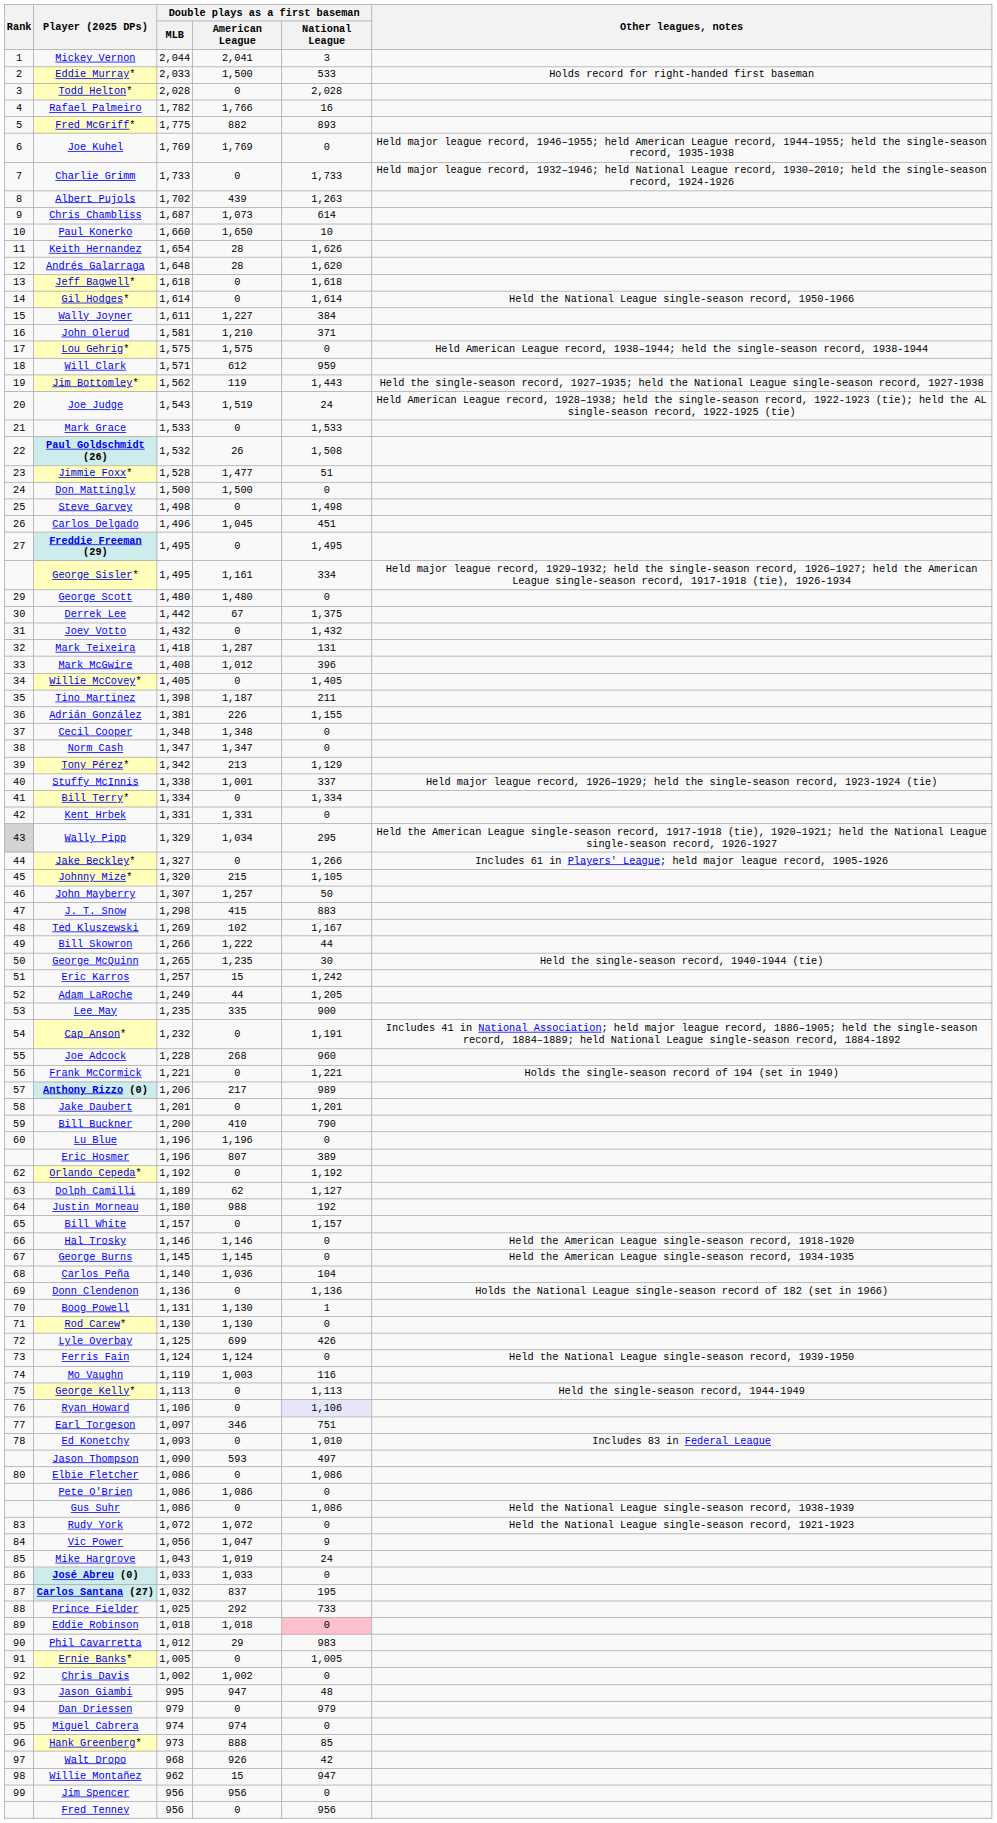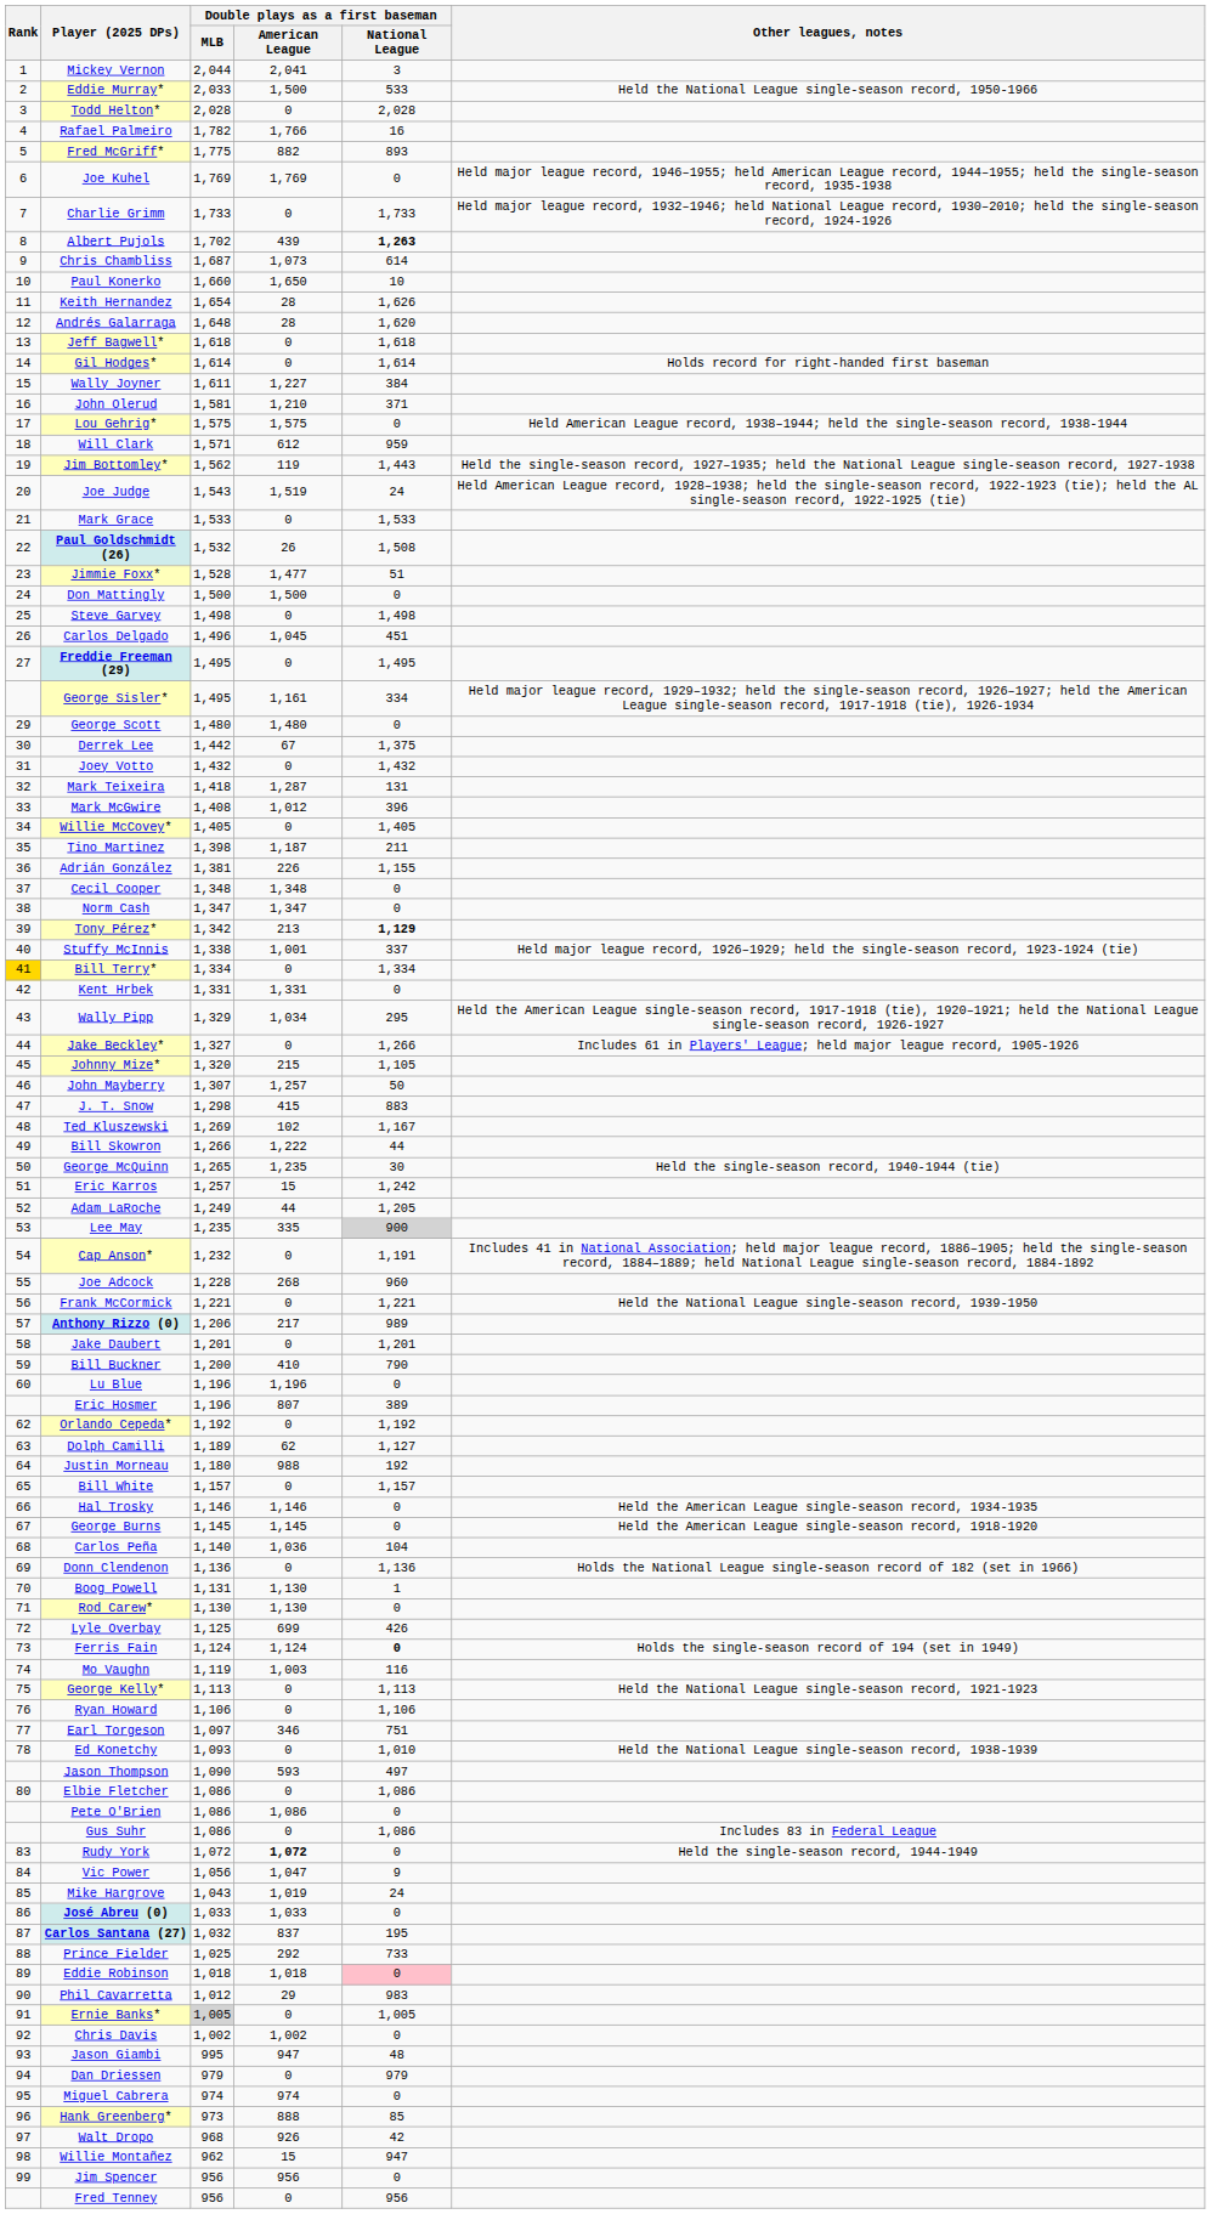Eddie Murray* | Other leagues, notes: Holds record for right-handed first baseman -> Held the National League single-season record, 1950-1966
Albert Pujols | Double plays as a first baseman / National League: normal -> bold
Gil Hodges* | Other leagues, notes: Held the National League single-season record, 1950-1966 -> Holds record for right-handed first baseman
Tony Pérez* | Double plays as a first baseman / National League: normal -> bold
Bill Terry* | Rank: no background -> gold background
Wally Pipp | Rank: lightgrey background -> no background
Lee May | Double plays as a first baseman / National League: no background -> lightgrey background
Frank McCormick | Other leagues, notes: Holds the single-season record of 194 (set in 1949) -> Held the National League single-season record, 1939-1950
Hal Trosky | Other leagues, notes: Held the American League single-season record, 1918-1920 -> Held the American League single-season record, 1934-1935
George Burns | Other leagues, notes: Held the American League single-season record, 1934-1935 -> Held the American League single-season record, 1918-1920
Ferris Fain | Double plays as a first baseman / National League: normal -> bold
Ferris Fain | Other leagues, notes: Held the National League single-season record, 1939-1950 -> Holds the single-season record of 194 (set in 1949)
George Kelly* | Other leagues, notes: Held the single-season record, 1944-1949 -> Held the National League single-season record, 1921-1923
Ryan Howard | Double plays as a first baseman / National League: lavender background -> no background
Ed Konetchy | Other leagues, notes: Includes 83 in Federal League -> Held the National League single-season record, 1938-1939
Gus Suhr | Other leagues, notes: Held the National League single-season record, 1938-1939 -> Includes 83 in Federal League
Rudy York | Double plays as a first baseman / American League: normal -> bold
Rudy York | Other leagues, notes: Held the National League single-season record, 1921-1923 -> Held the single-season record, 1944-1949
Ernie Banks* | Double plays as a first baseman / MLB: no background -> lightgrey background
